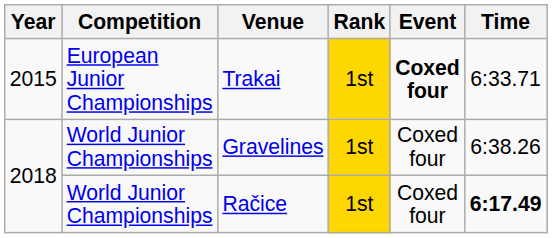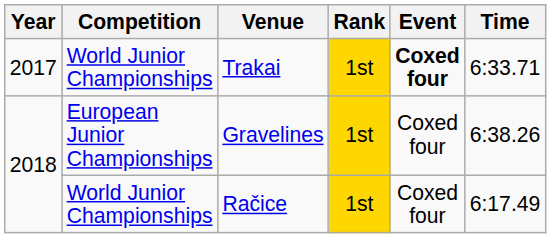Trakai | Year: 2015 -> 2017
Trakai | Competition: European Junior Championships -> World Junior Championships
Gravelines | Competition: World Junior Championships -> European Junior Championships
Račice | Time: bold -> normal
